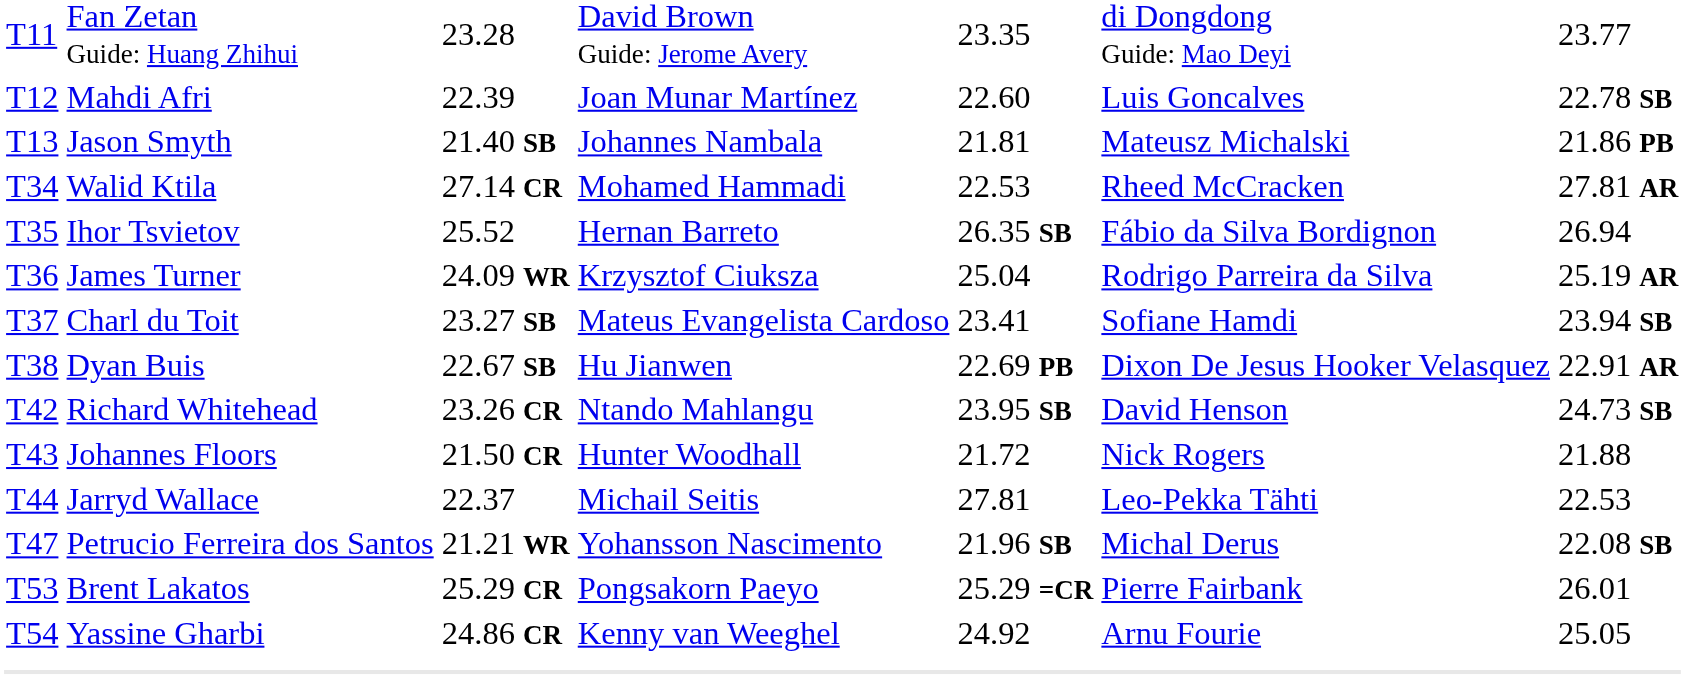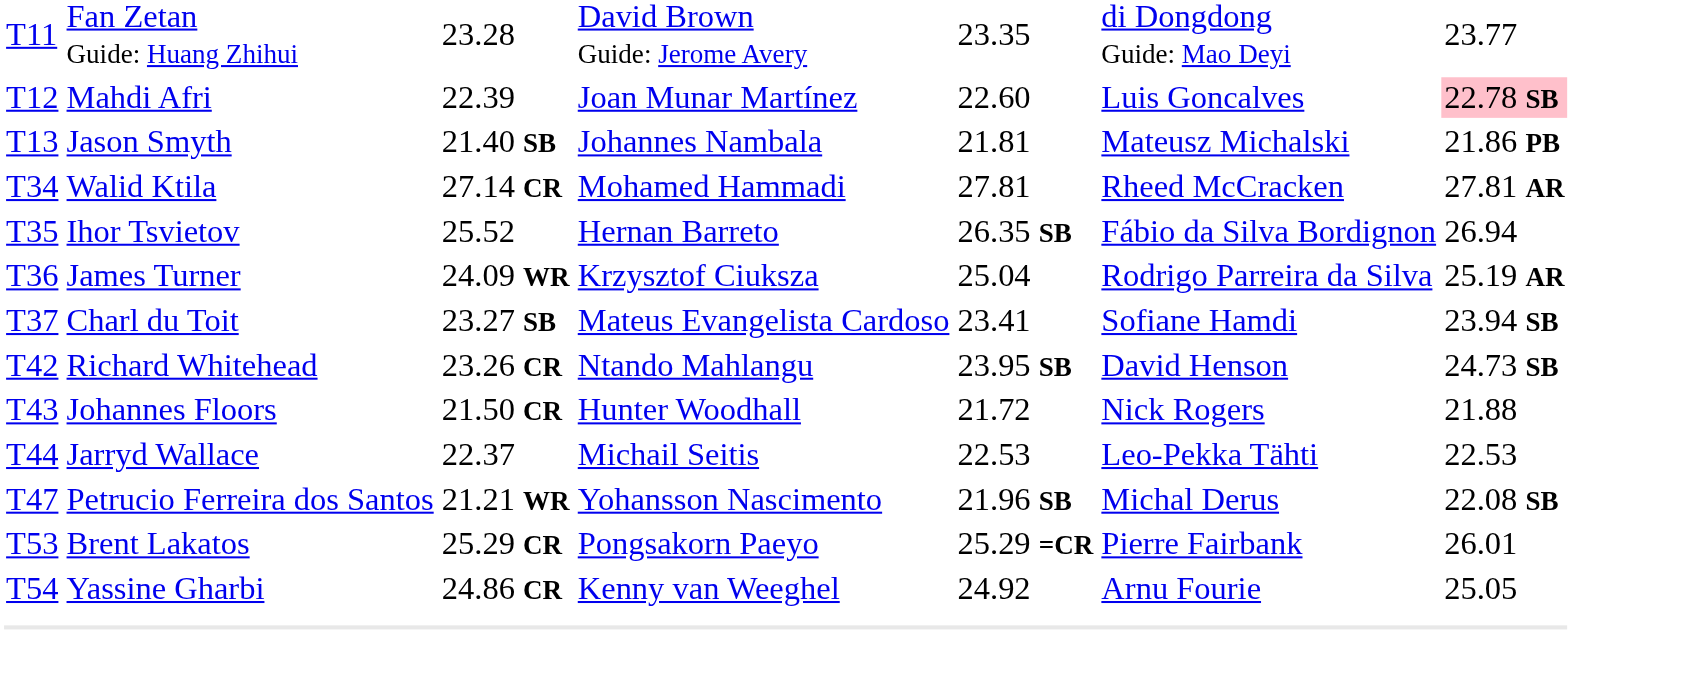Mahdi Afri | column 7: no background -> pink background
Walid Ktila | column 5: 22.53 -> 27.81
- row: T38 | Dyan Buis | 22.67 SB | Hu Jianwen | 22.69 PB | Dixon De Jesus Hooker Velasquez | 22.91 AR
Jarryd Wallace | column 5: 27.81 -> 22.53
